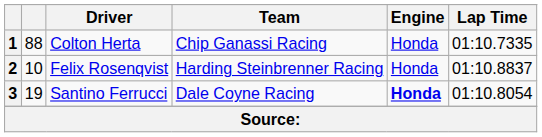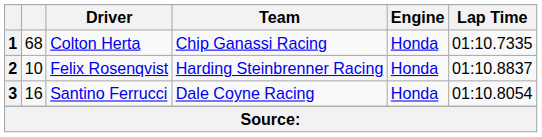1 | column 2: 88 -> 68
3 | column 2: 19 -> 16
3 | Engine: bold -> normal
